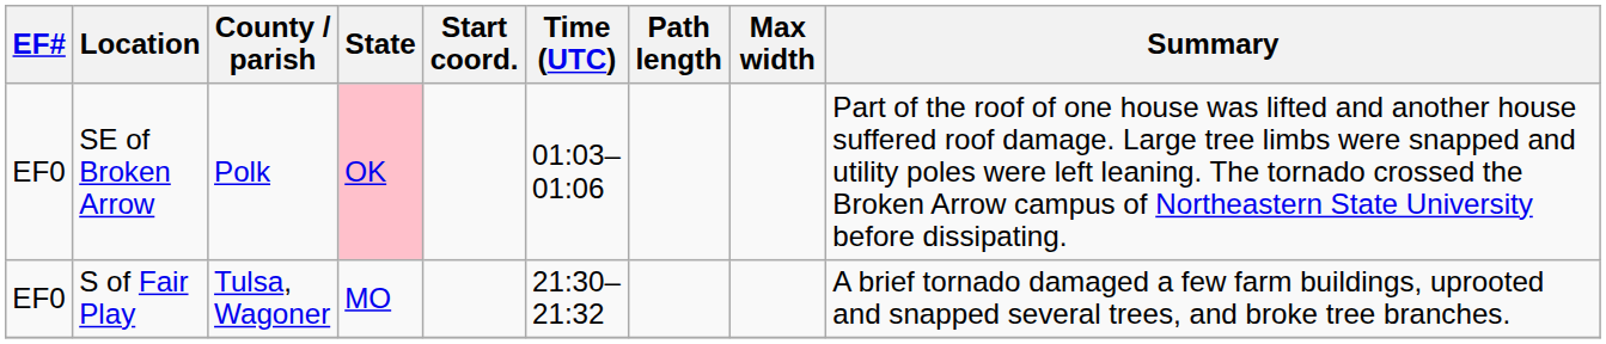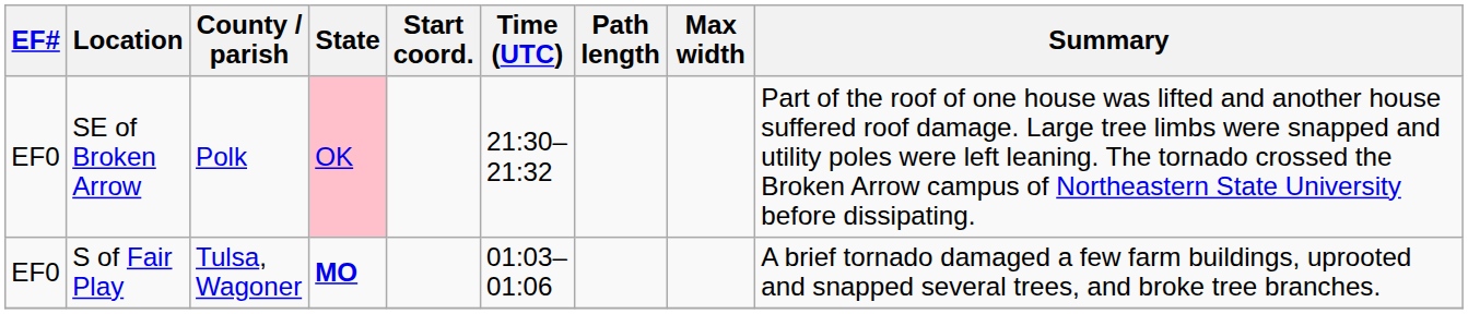SE of Broken Arrow | Time (UTC): 01:03–01:06 -> 21:30–21:32
S of Fair Play | State: normal -> bold
S of Fair Play | Time (UTC): 21:30–21:32 -> 01:03–01:06
